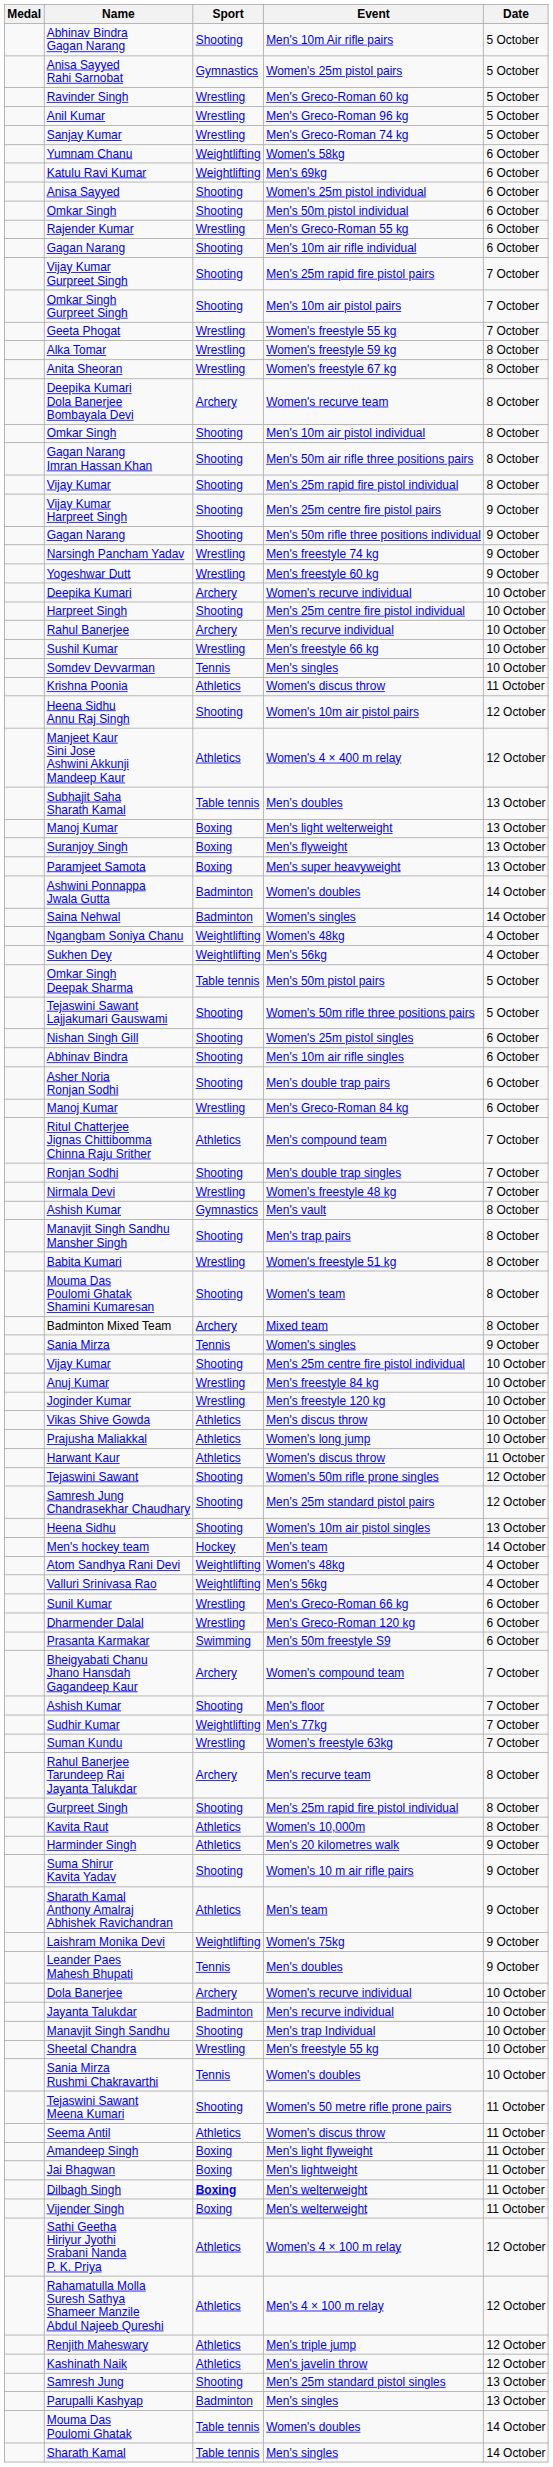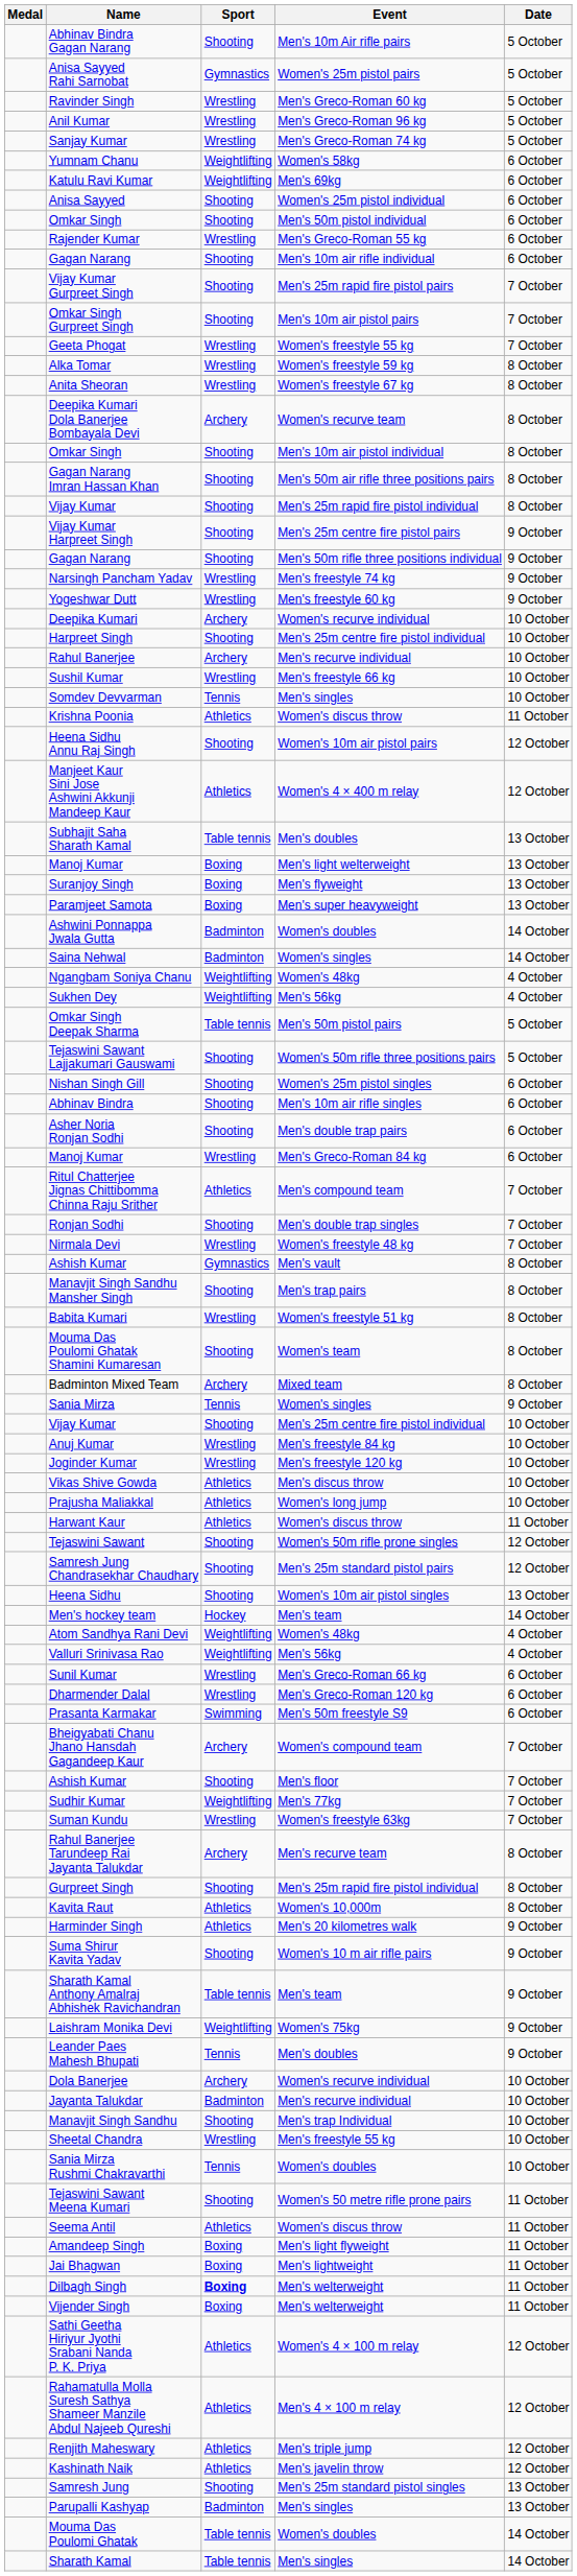Sharath Kamal Anthony Amalraj Abhishek Ravichandran | Sport: Athletics -> Table tennis
